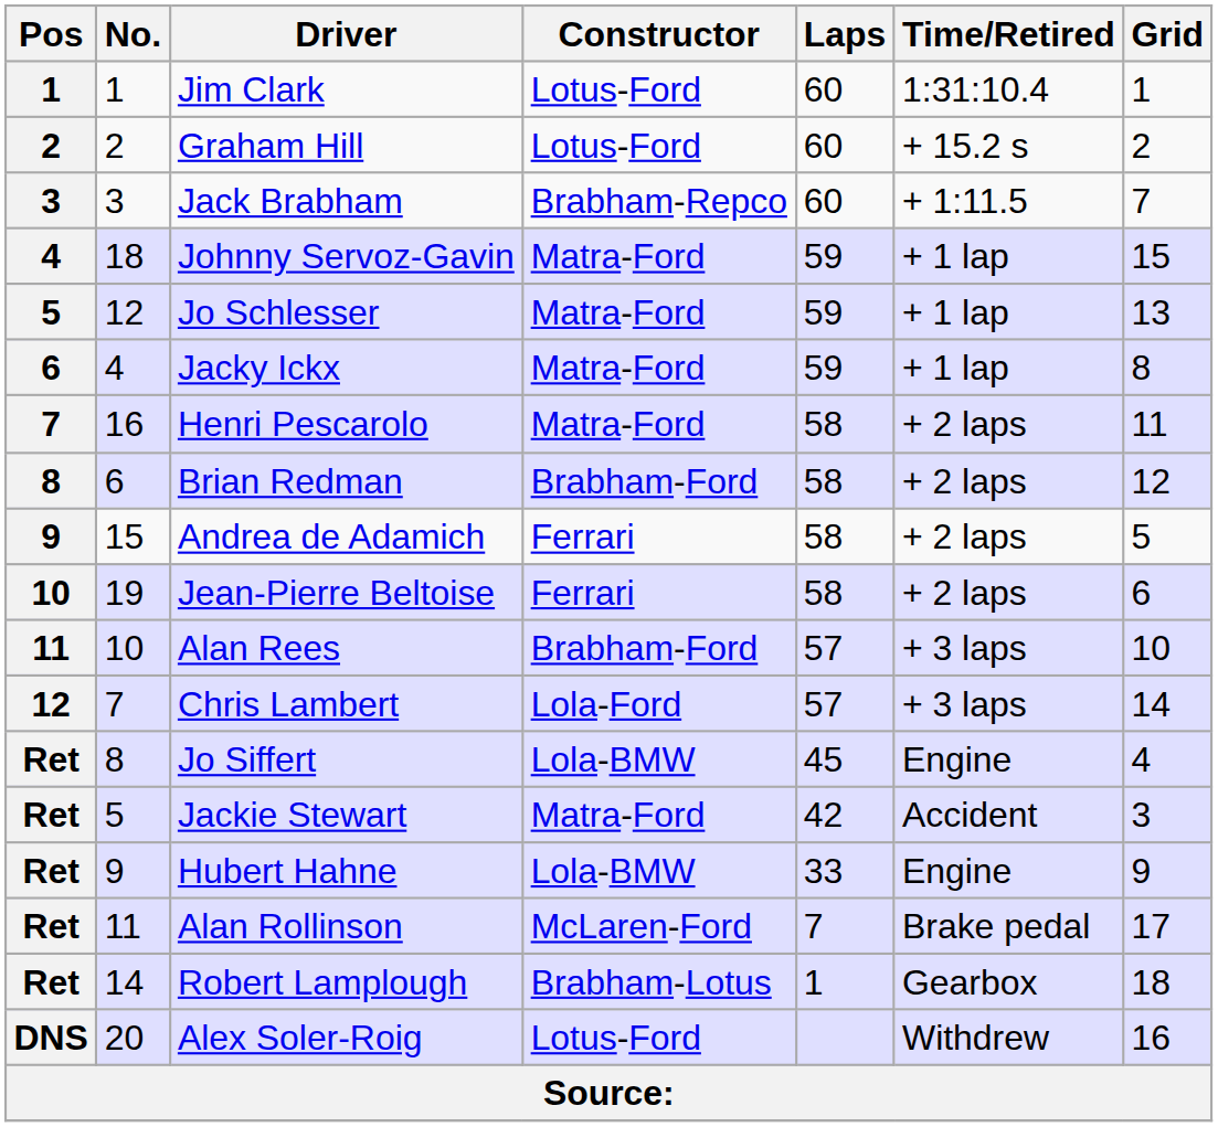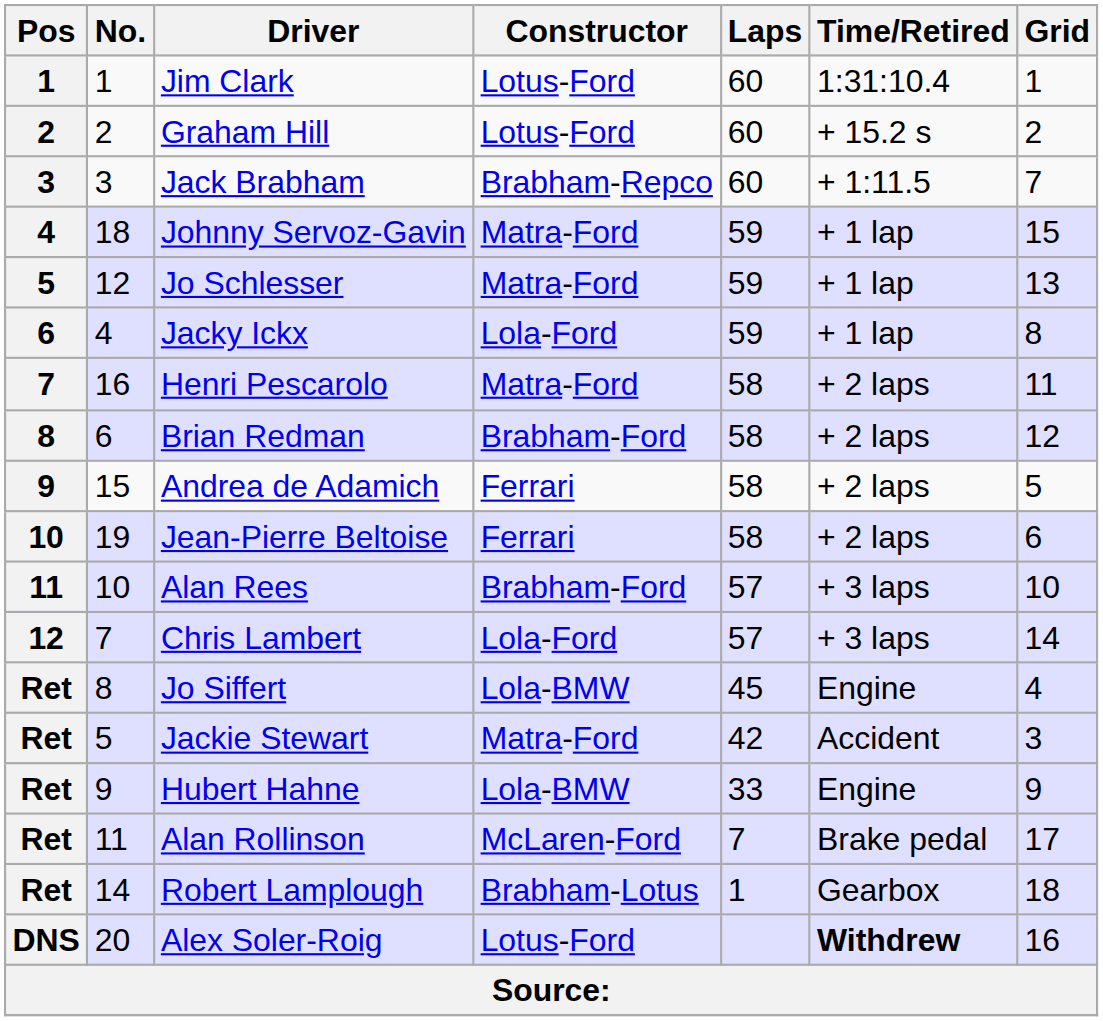Jacky Ickx | Constructor: Matra-Ford -> Lola-Ford
Alex Soler-Roig | Time/Retired: normal -> bold
